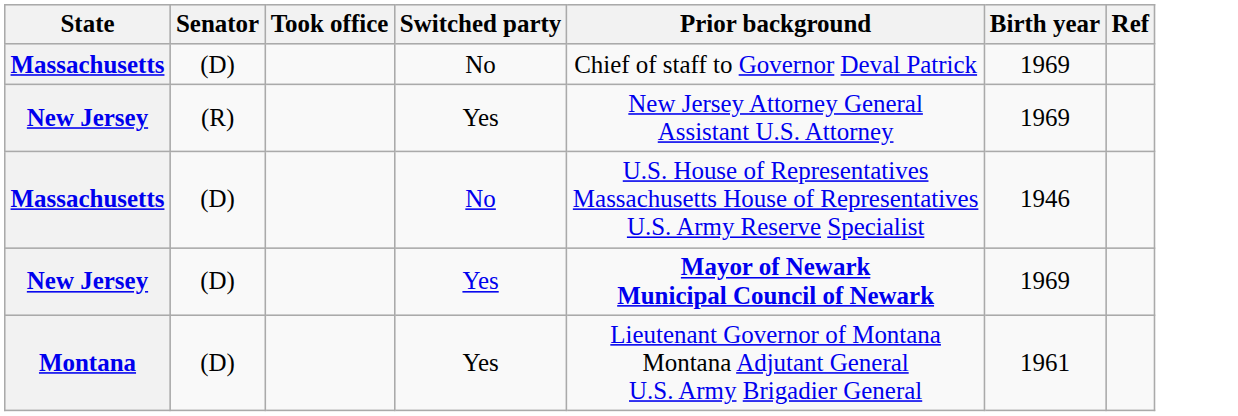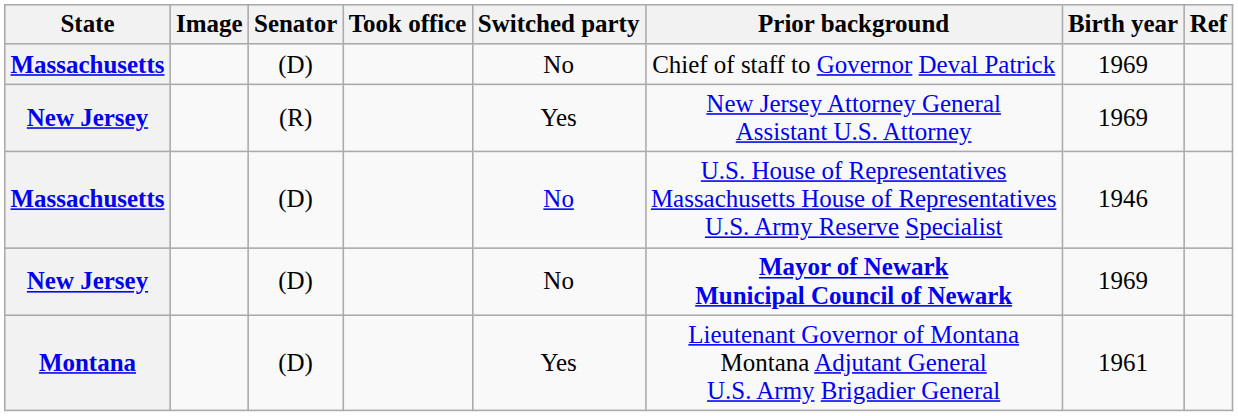+ column: Image
New Jersey / (D) | Switched party: Yes -> No
